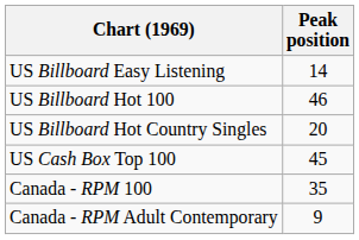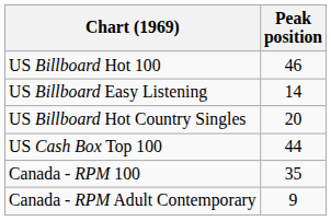rows swapped: US Billboard Hot 100 <-> US Billboard Easy Listening
US Cash Box Top 100 | Peak position: 45 -> 44
